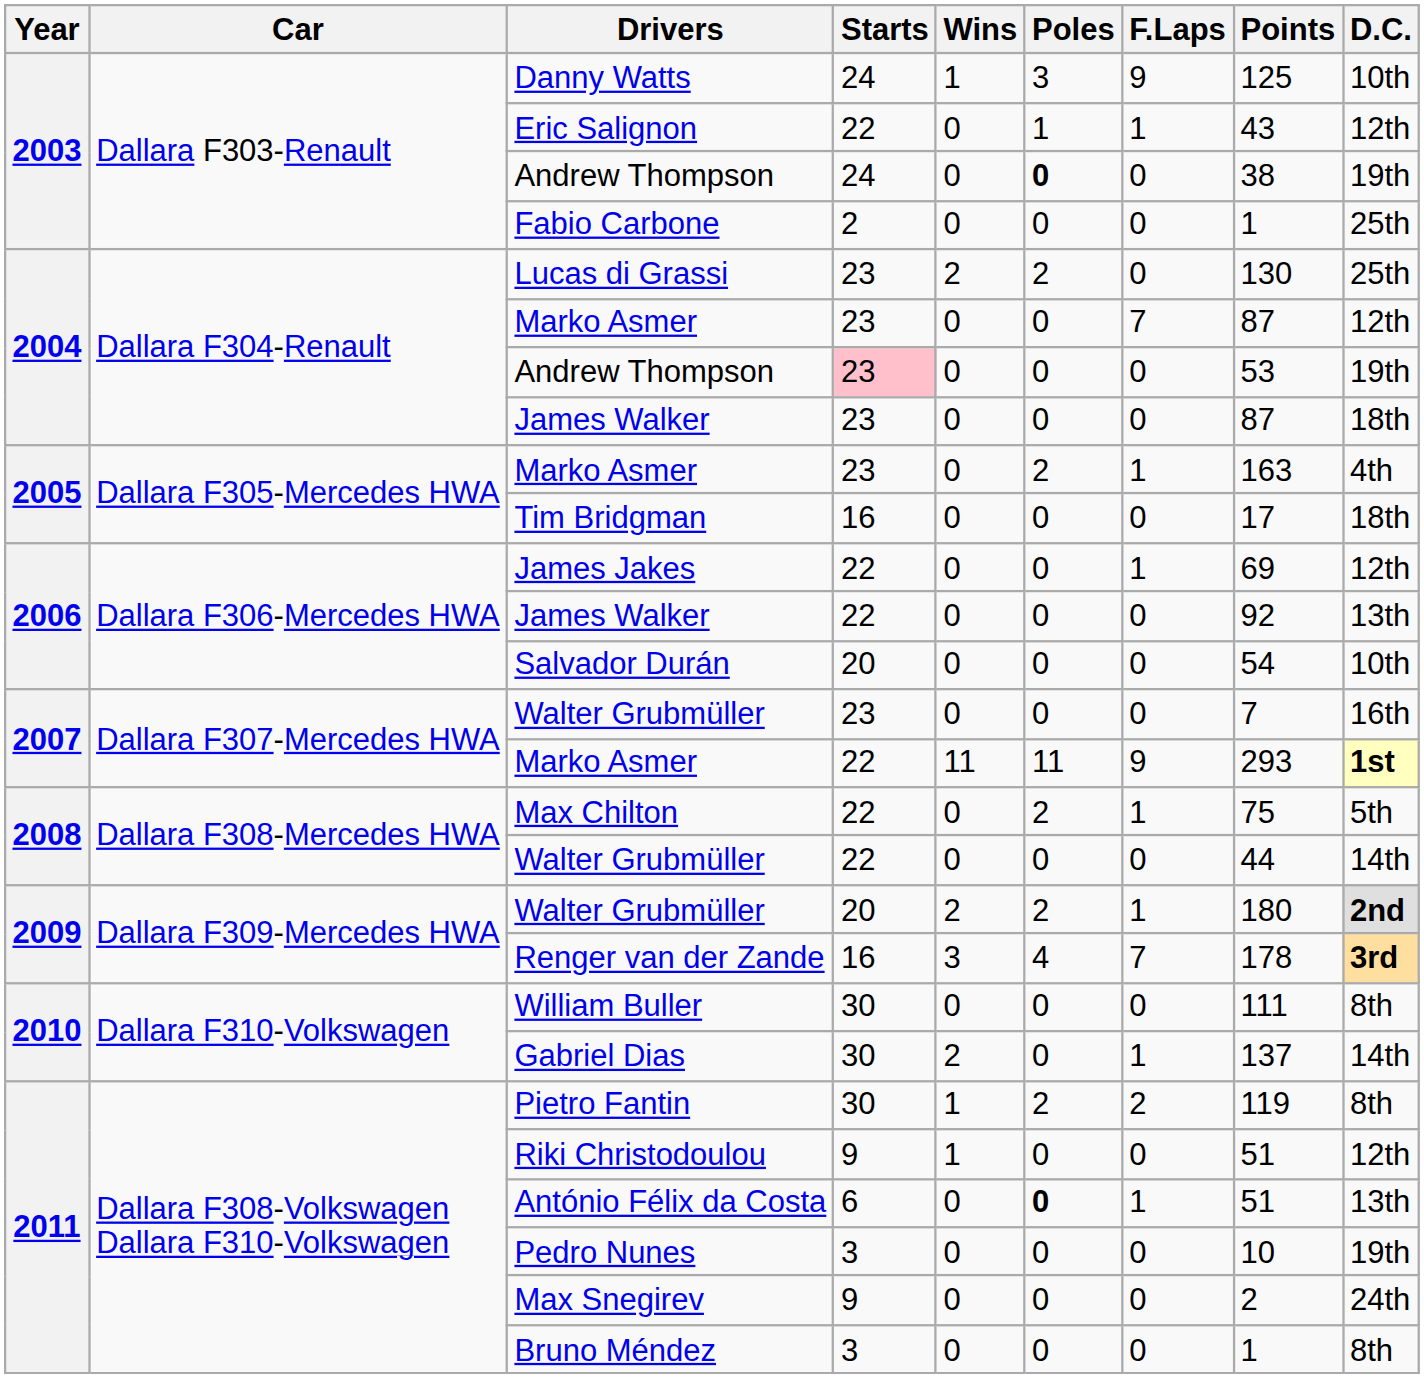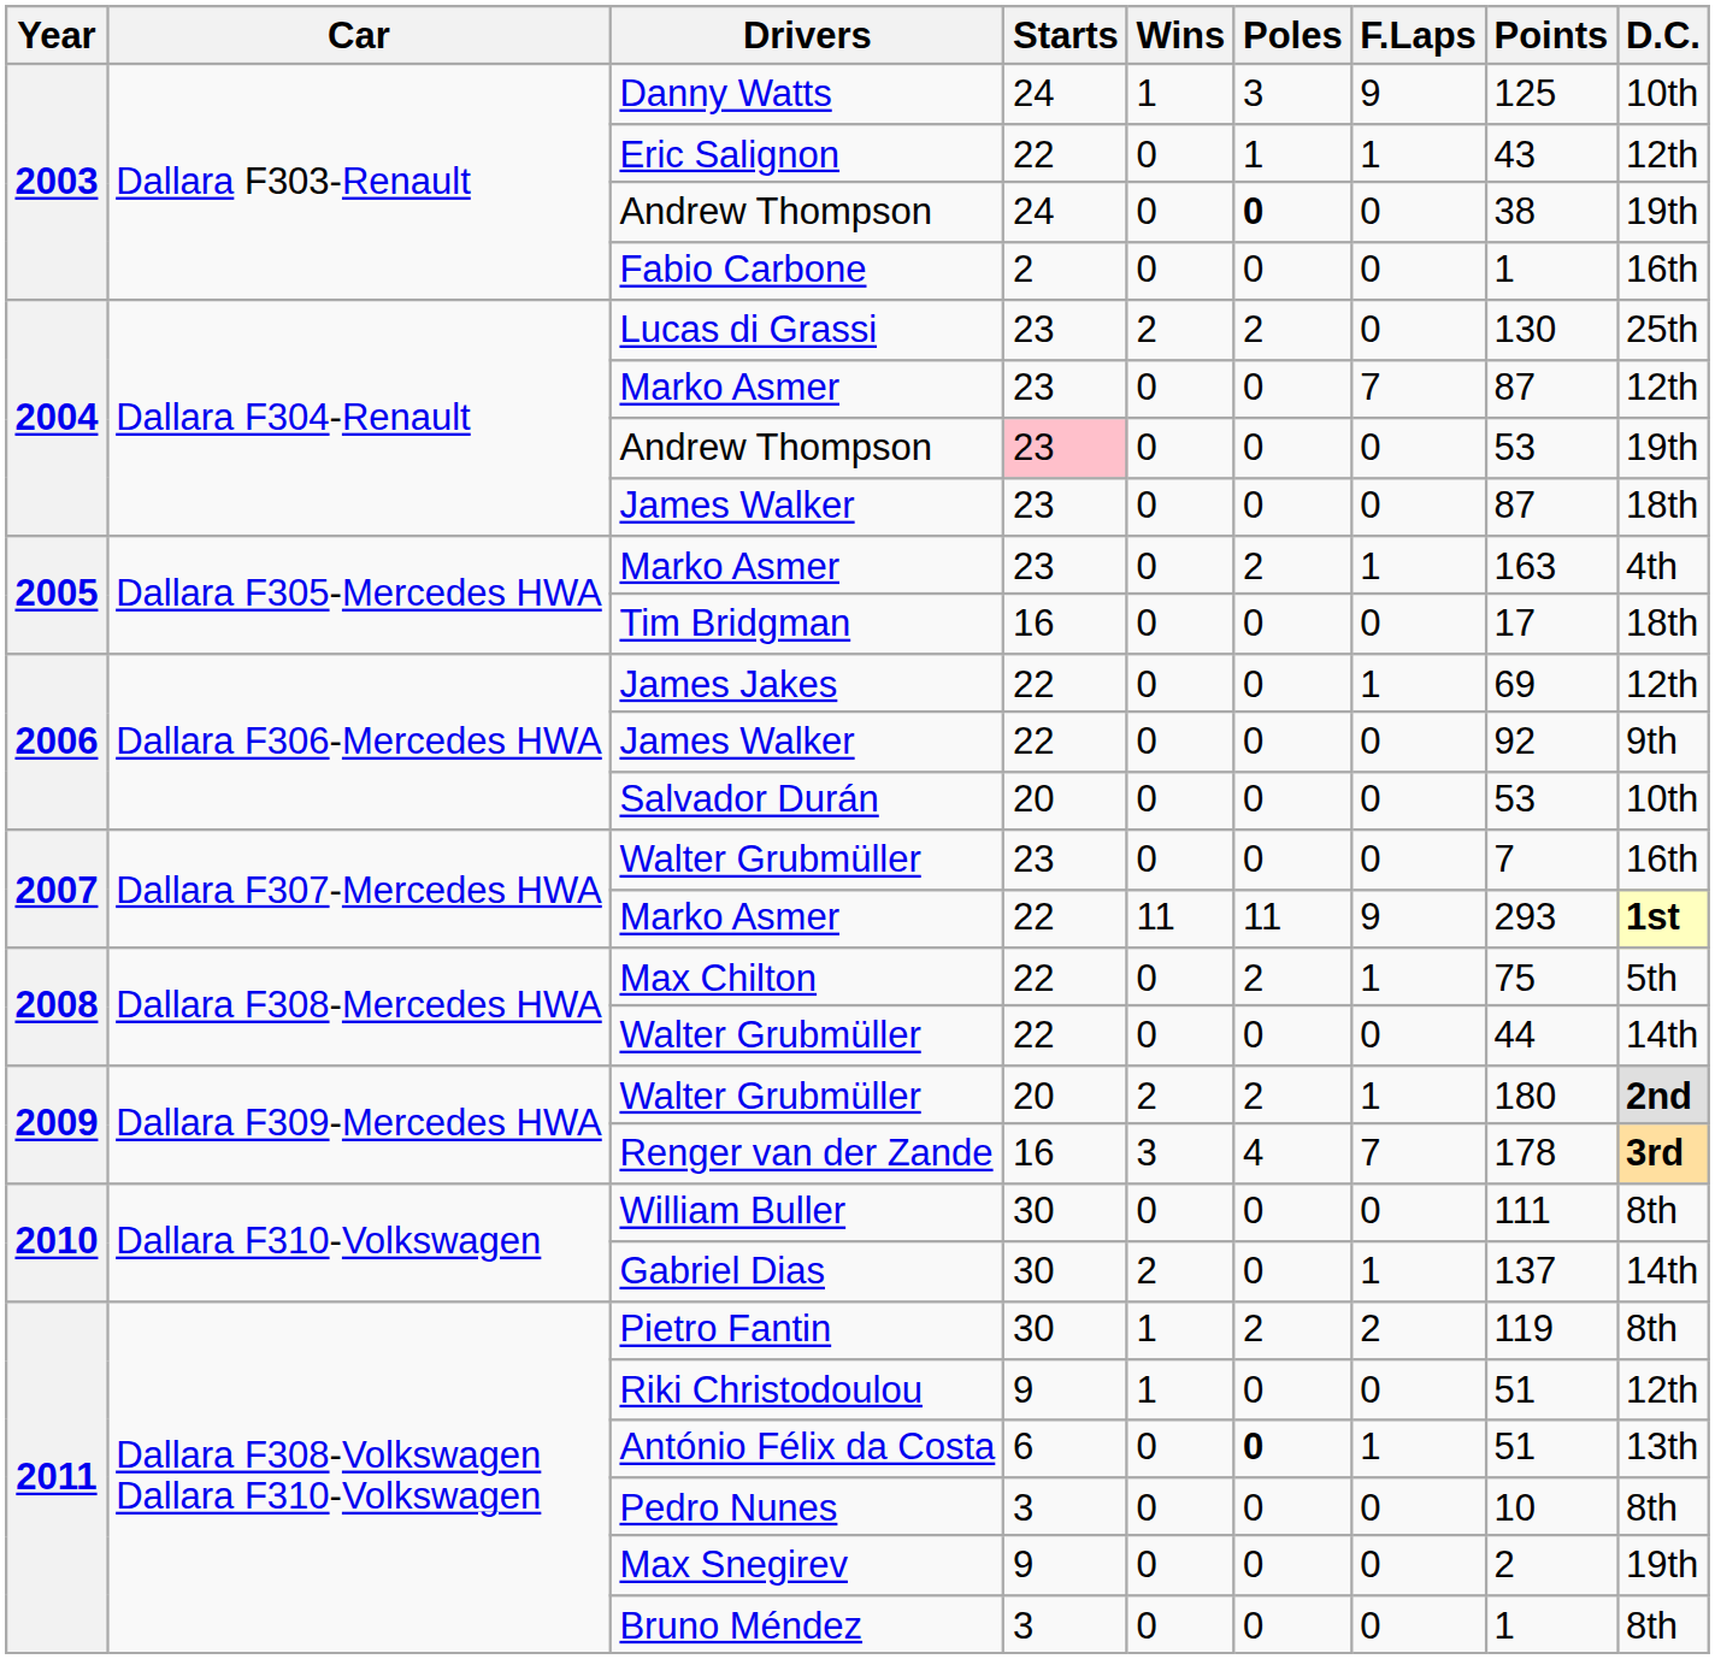Fabio Carbone | D.C.: 25th -> 16th
2006 / James Walker | D.C.: 13th -> 9th
Salvador Durán | Points: 54 -> 53
Pedro Nunes | D.C.: 19th -> 8th
Max Snegirev | D.C.: 24th -> 19th
